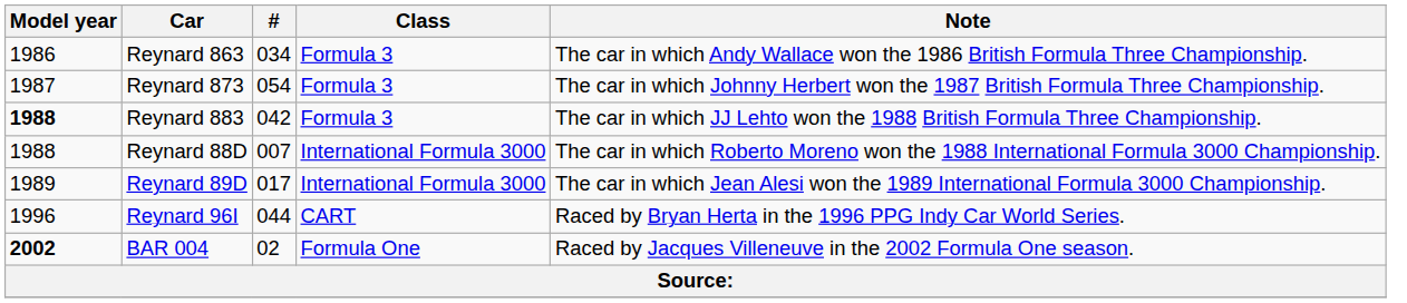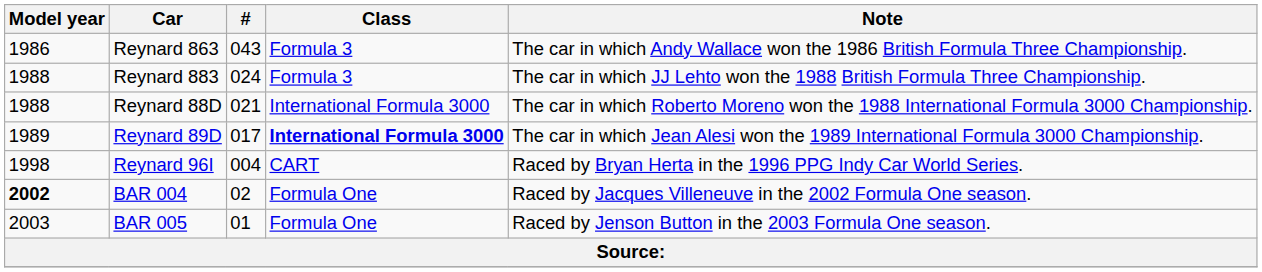Reynard 863 | #: 034 -> 043
- row: 1987 | Reynard 873 | 054 | Formula 3 | The car in which Johnny Herbert won the 1987 British Formula Three Championship.
Reynard 883 | Model year: bold -> normal
Reynard 883 | #: 042 -> 024
Reynard 88D | #: 007 -> 021
Reynard 89D | Class: normal -> bold
Reynard 96I | Model year: 1996 -> 1998
Reynard 96I | #: 044 -> 004
+ row: 2003 | BAR 005 | 01 | Formula One | Raced by Jenson Button in the 2003 Formula One season.
